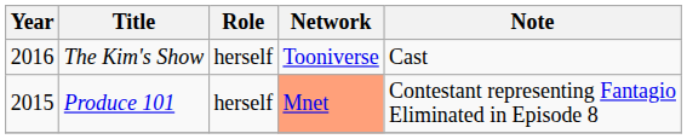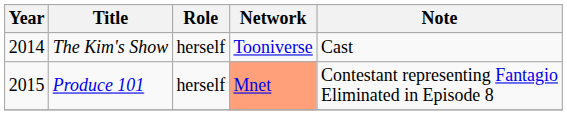The Kim's Show | Year: 2016 -> 2014
